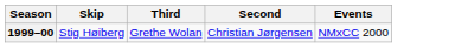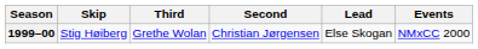+ column: Lead | Else Skogan
